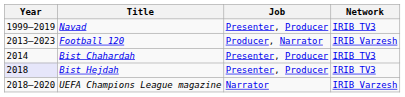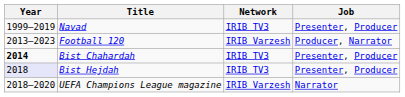columns swapped: Job <-> Network
Bist Chahardah | Year: normal -> bold
